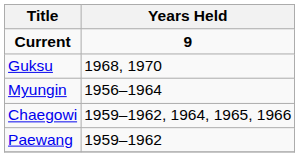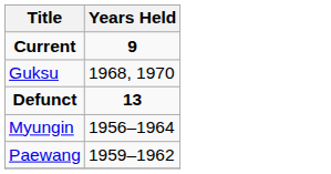+ row: Defunct | 13
- row: Chaegowi | 1959–1962, 1964, 1965, 1966
